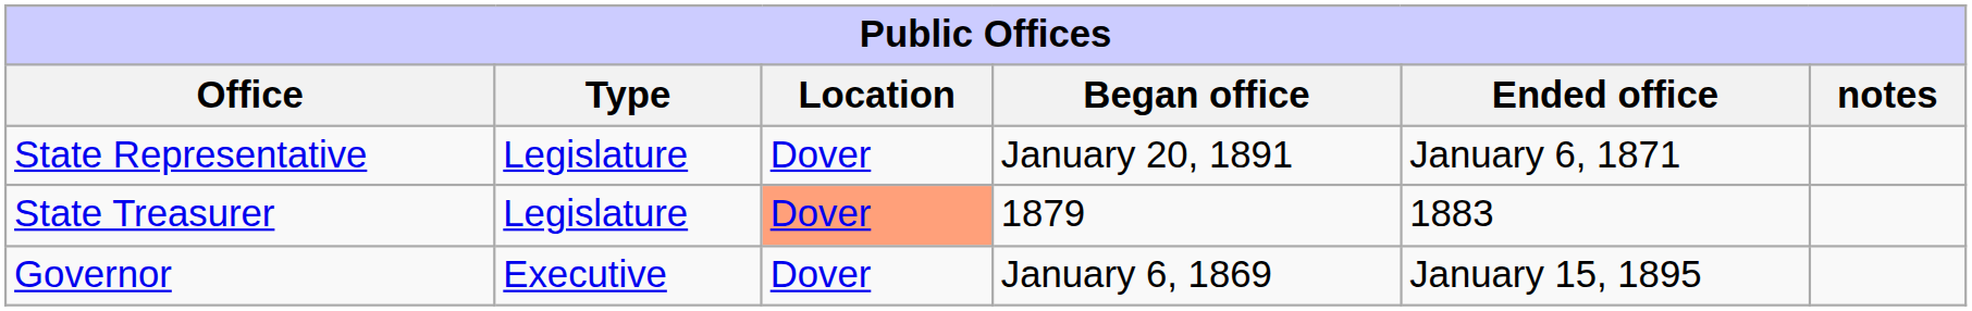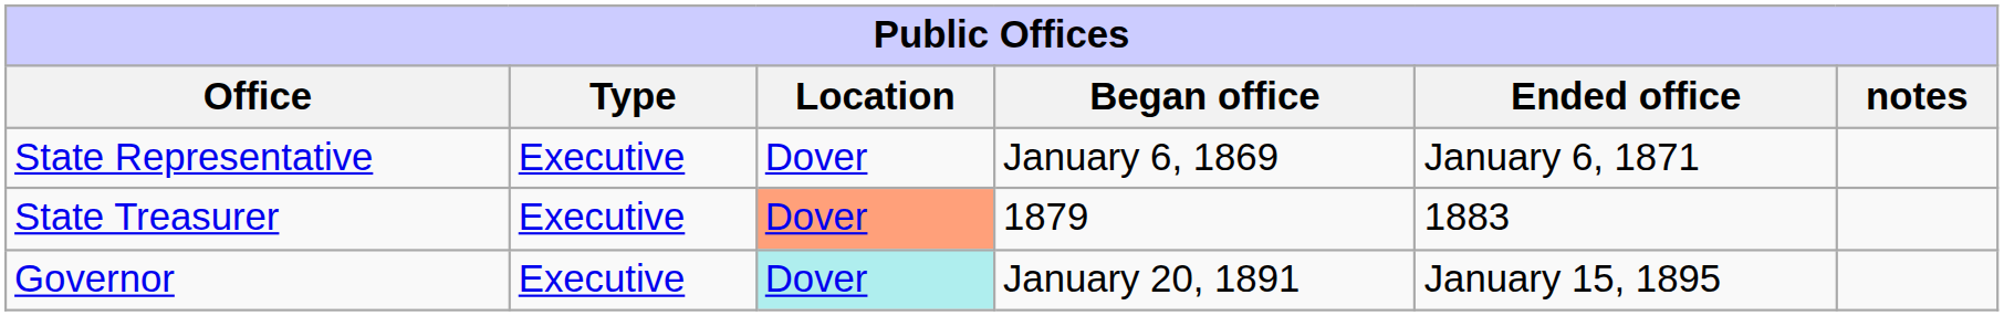State Representative | Type: Legislature -> Executive
State Representative | Began office: January 20, 1891 -> January 6, 1869
State Treasurer | Type: Legislature -> Executive
Governor | Location: no background -> paleturquoise background
Governor | Began office: January 6, 1869 -> January 20, 1891
